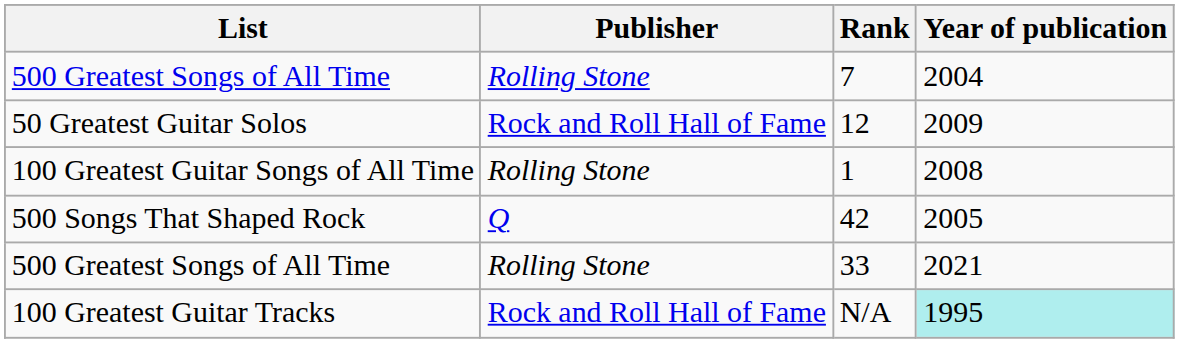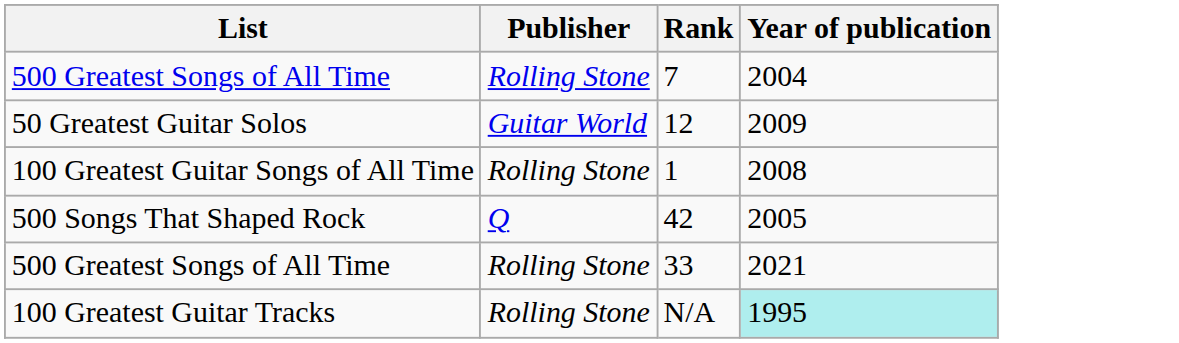12 | Publisher: Rock and Roll Hall of Fame -> Guitar World
N/A | Publisher: Rock and Roll Hall of Fame -> Rolling Stone
